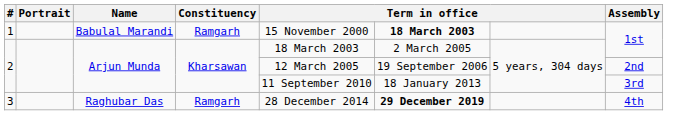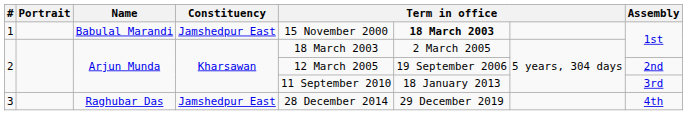1 | Constituency: Ramgarh -> Jamshedpur East
3 | Constituency: Ramgarh -> Jamshedpur East
3 | column 6: bold -> normal
